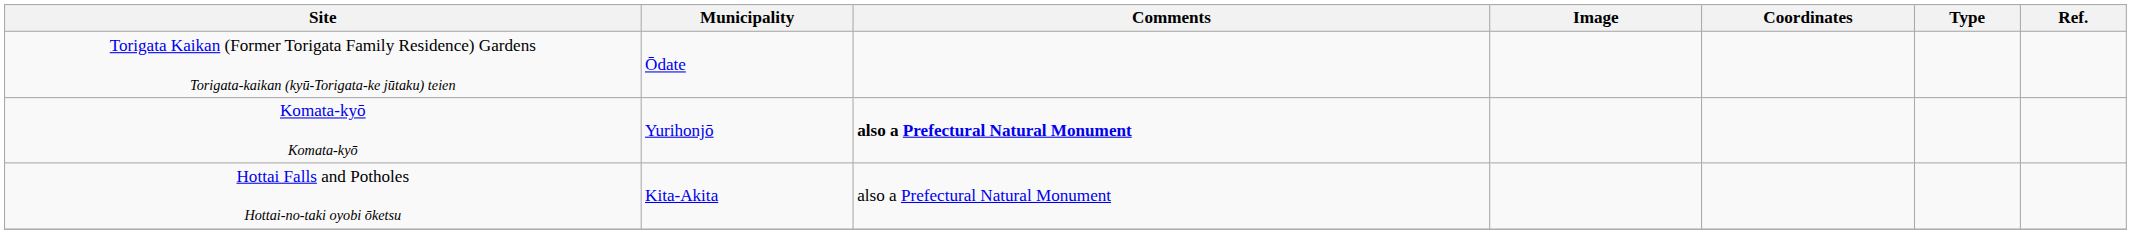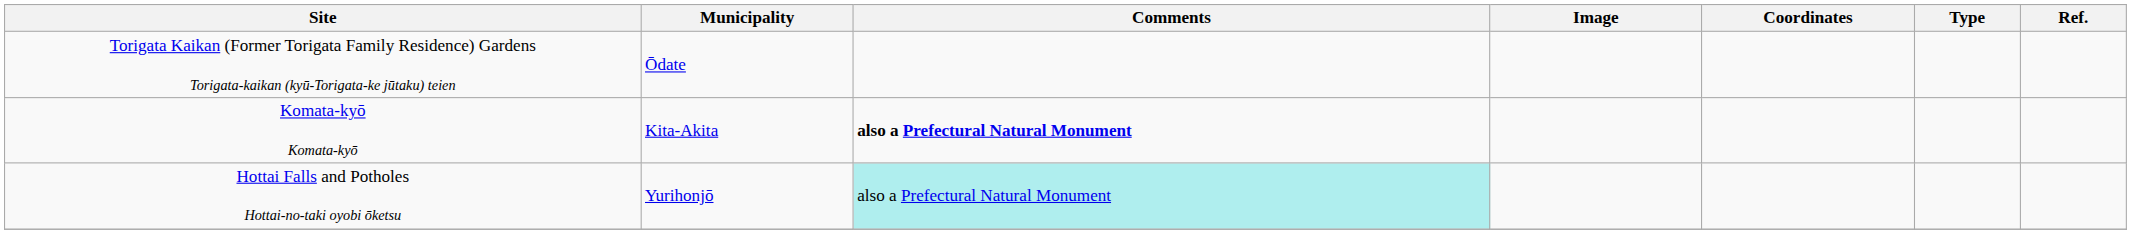Komata-kyō Komata-kyō | Municipality: Yurihonjō -> Kita-Akita
Hottai Falls and Potholes Hottai-no-taki oyobi ōketsu | Municipality: Kita-Akita -> Yurihonjō
Hottai Falls and Potholes Hottai-no-taki oyobi ōketsu | Comments: no background -> paleturquoise background
